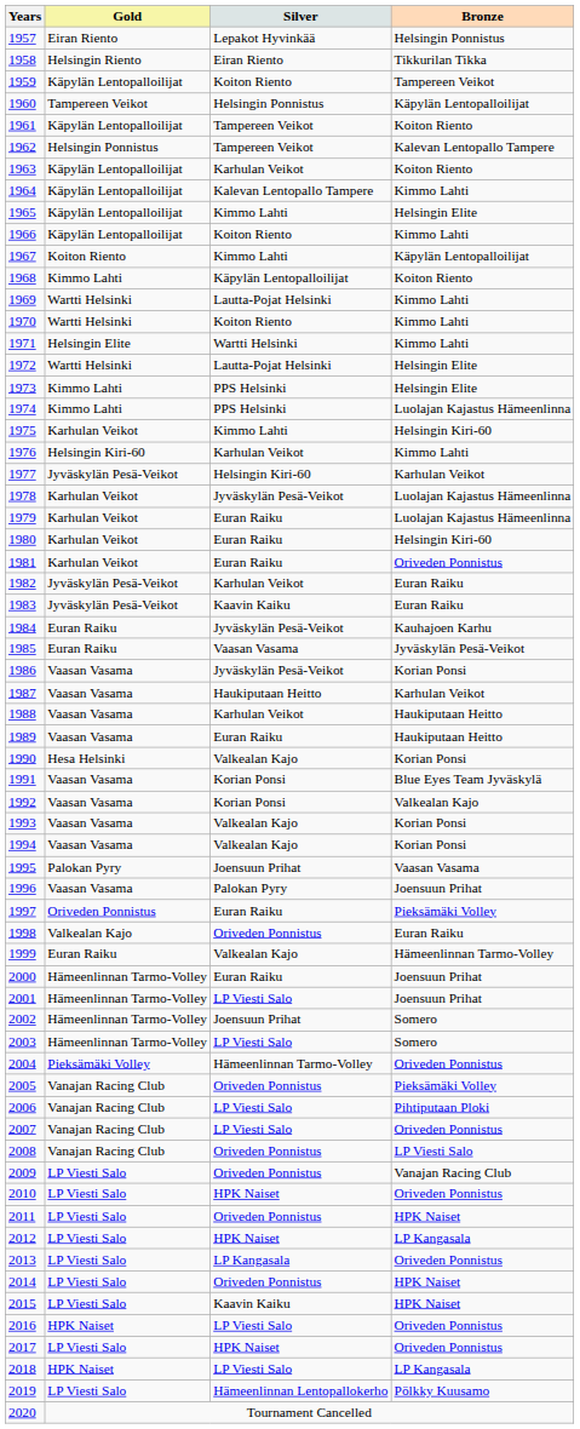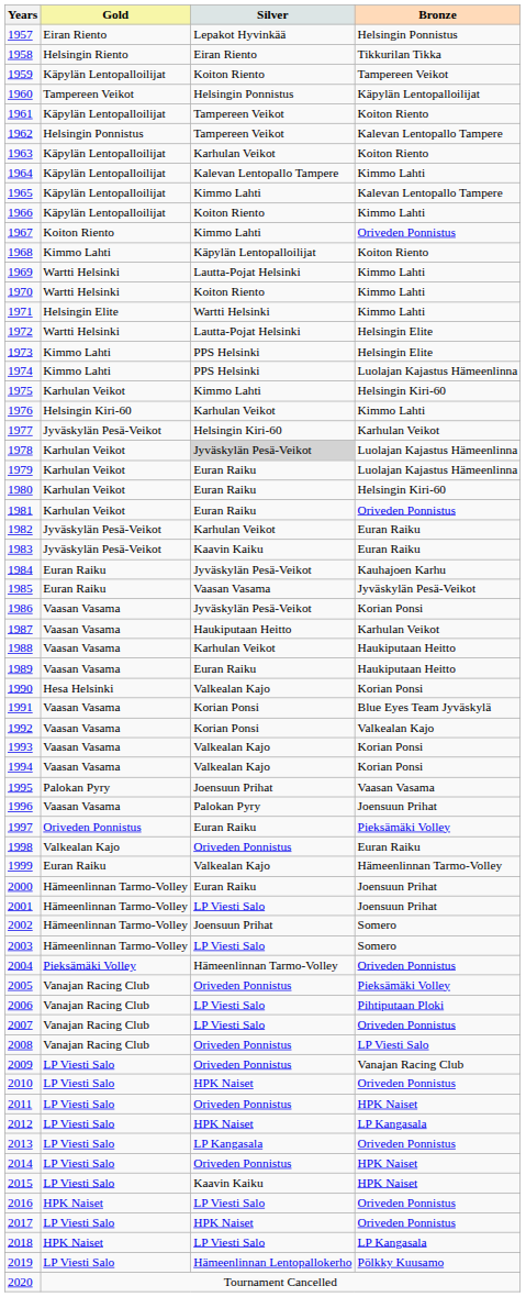1965 | Bronze: Helsingin Elite -> Kalevan Lentopallo Tampere
1967 | Bronze: Käpylän Lentopalloilijat -> Oriveden Ponnistus
1978 | Silver: no background -> lightgrey background
